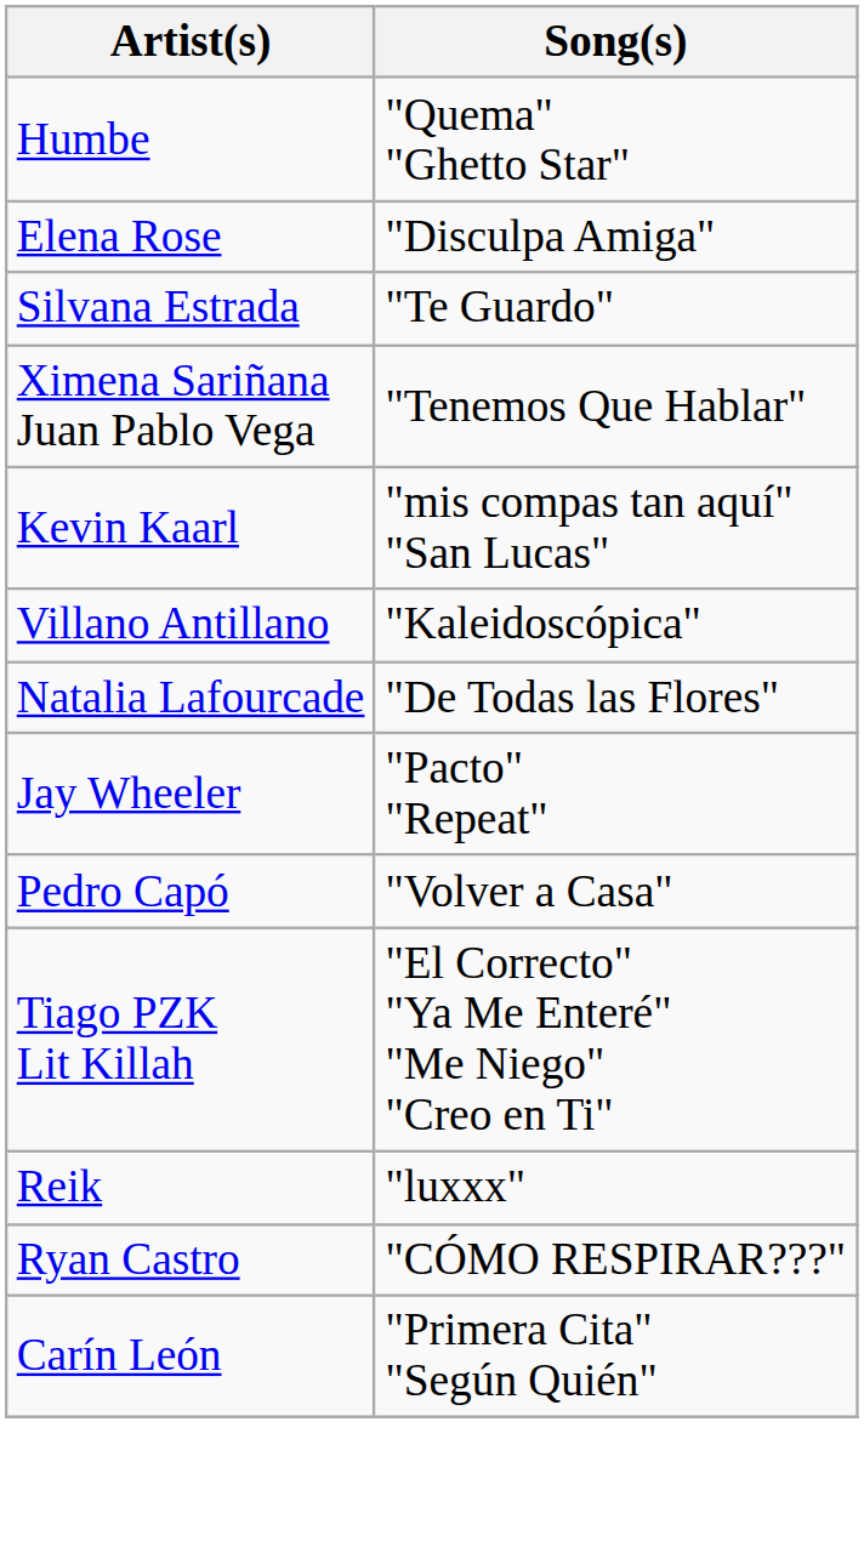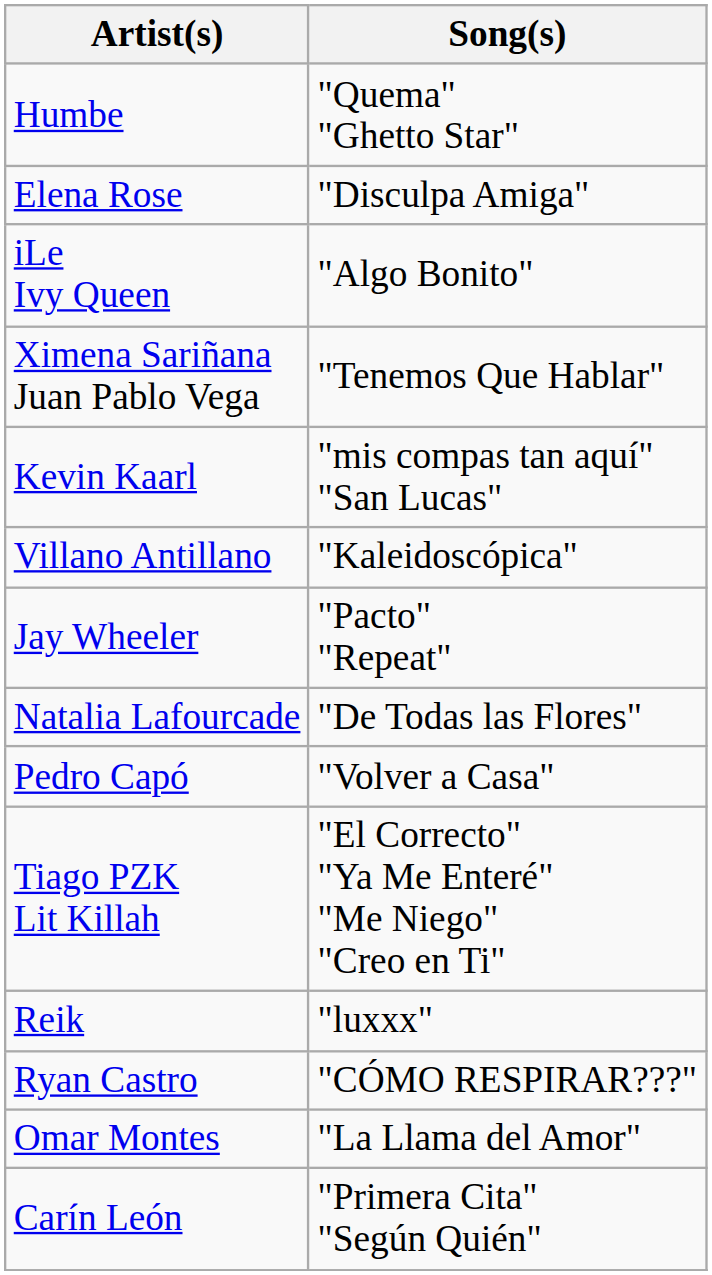+ row: iLe Ivy Queen | "Algo Bonito"
- row: Silvana Estrada | "Te Guardo"
rows swapped: Jay Wheeler <-> Natalia Lafourcade
+ row: Omar Montes | "La Llama del Amor"
